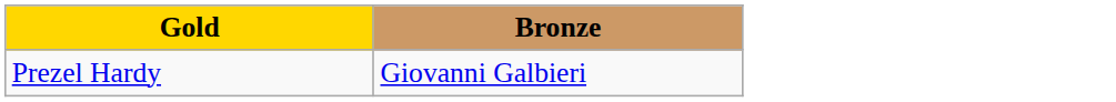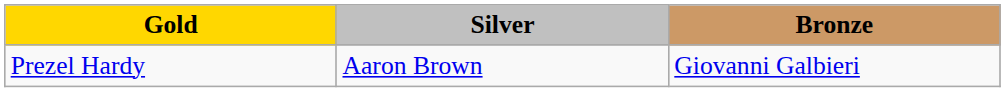+ column: Silver | Aaron Brown
